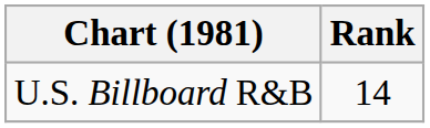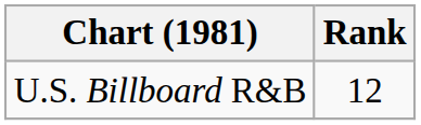U.S. Billboard R&B | Rank: 14 -> 12
